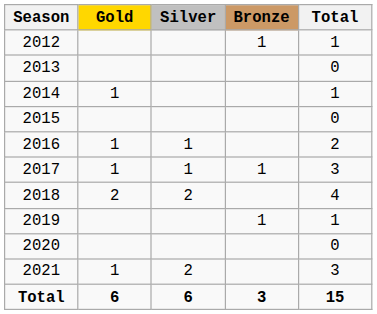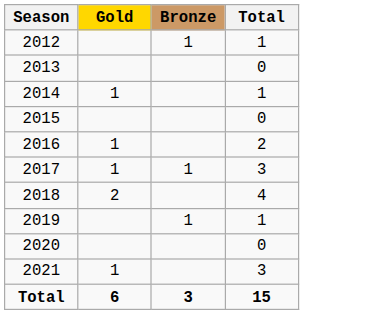- column: Silver | 1 | 1 | 2 | 2 | 6
